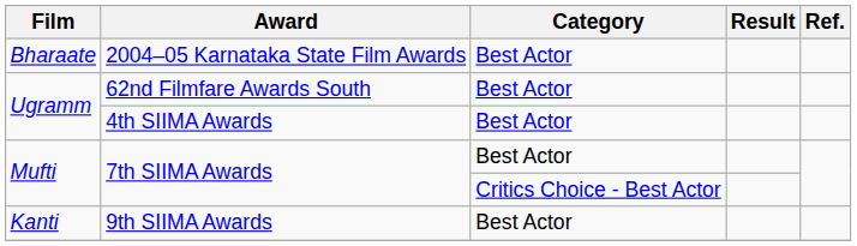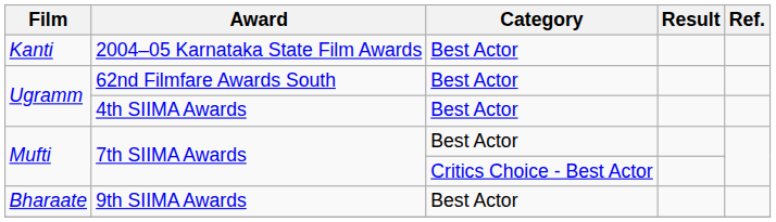2004–05 Karnataka State Film Awards | Film: Bharaate -> Kanti
9th SIIMA Awards | Film: Kanti -> Bharaate
